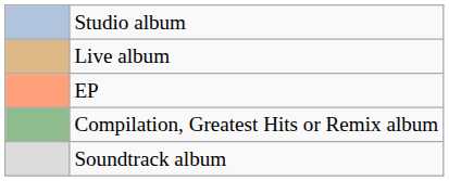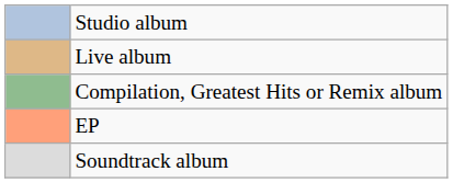rows swapped: Compilation, Greatest Hits or Remix album <-> EP
